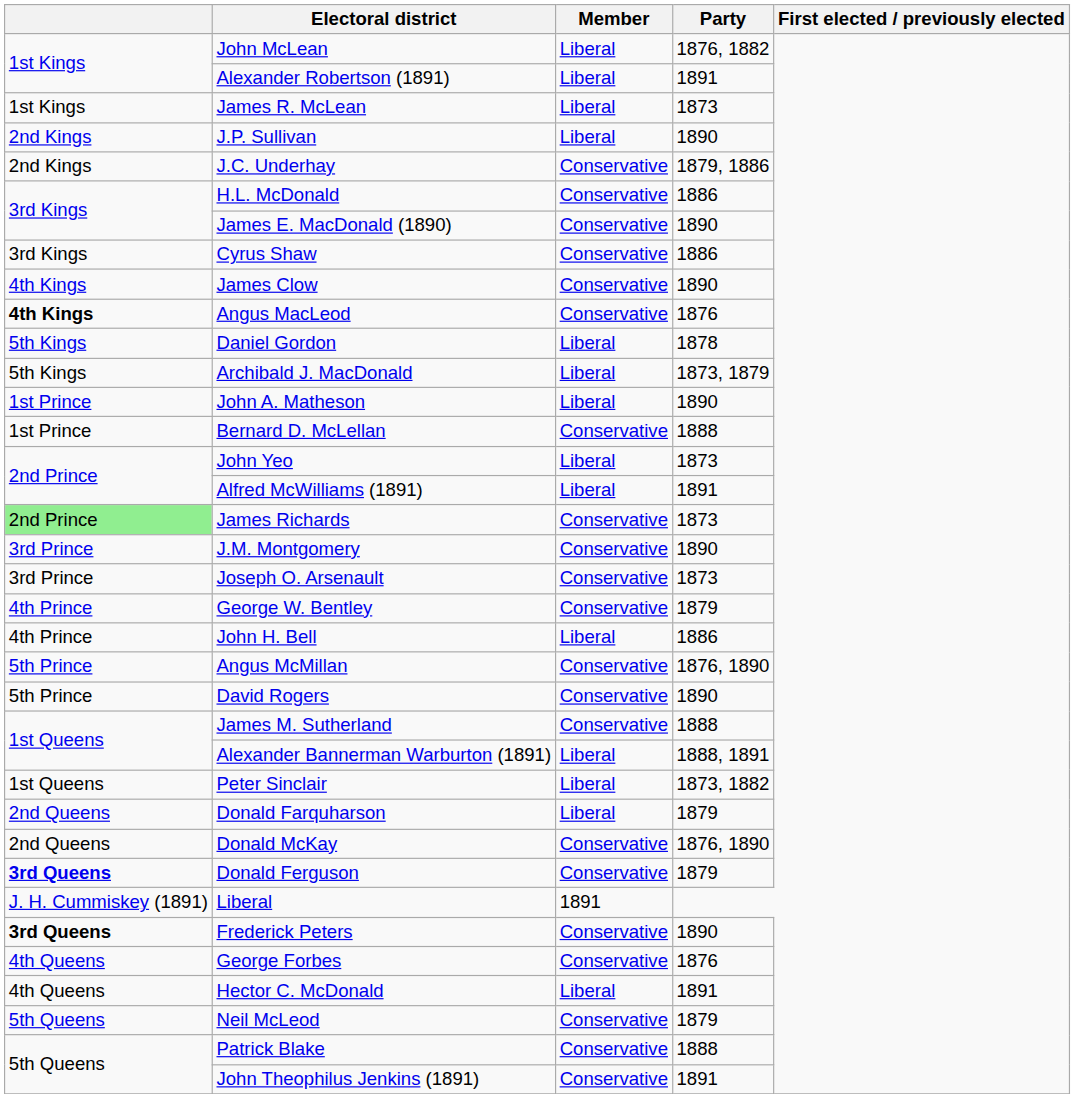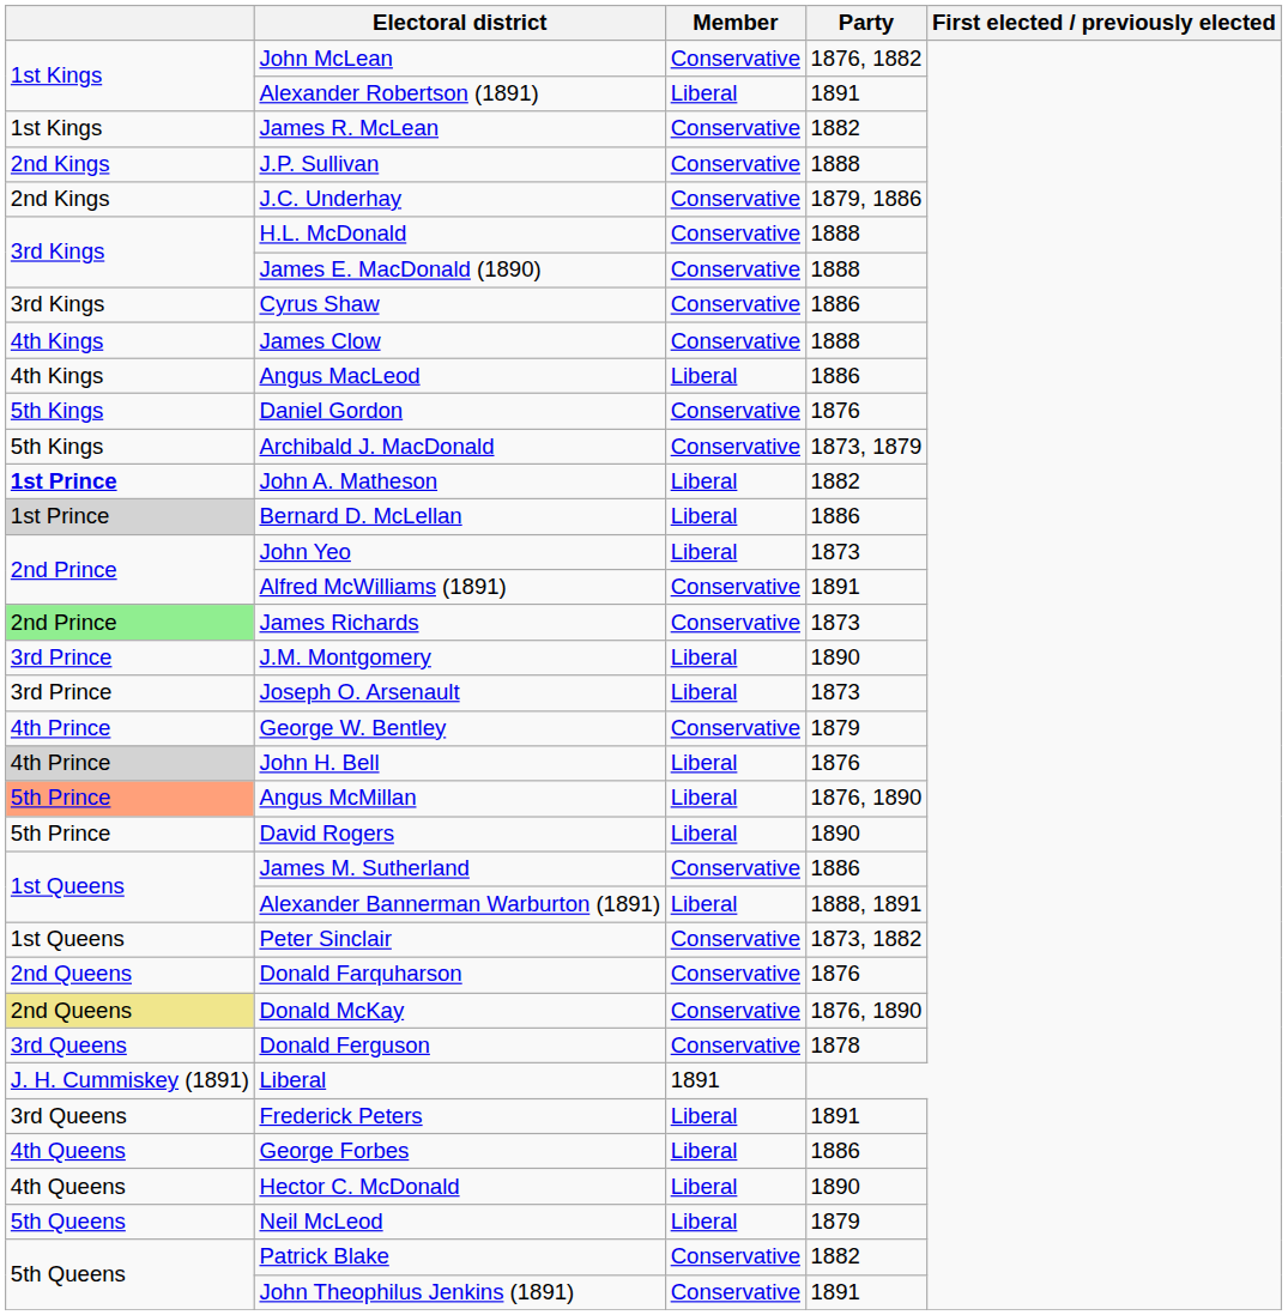John McLean | Member: Liberal -> Conservative
James R. McLean | Member: Liberal -> Conservative
James R. McLean | Party: 1873 -> 1882
J.P. Sullivan | Member: Liberal -> Conservative
J.P. Sullivan | Party: 1890 -> 1888
H.L. McDonald | Party: 1886 -> 1888
James E. MacDonald (1890) | Party: 1890 -> 1888
James Clow | Party: 1890 -> 1888
Angus MacLeod | column 1: bold -> normal
Angus MacLeod | Member: Conservative -> Liberal
Angus MacLeod | Party: 1876 -> 1886
Daniel Gordon | Member: Liberal -> Conservative
Daniel Gordon | Party: 1878 -> 1876
Archibald J. MacDonald | Member: Liberal -> Conservative
John A. Matheson | column 1: normal -> bold
John A. Matheson | Party: 1890 -> 1882
Bernard D. McLellan | column 1: no background -> lightgrey background
Bernard D. McLellan | Member: Conservative -> Liberal
Bernard D. McLellan | Party: 1888 -> 1886
Alfred McWilliams (1891) | Member: Liberal -> Conservative
J.M. Montgomery | Member: Conservative -> Liberal
Joseph O. Arsenault | Member: Conservative -> Liberal
John H. Bell | column 1: no background -> lightgrey background
John H. Bell | Party: 1886 -> 1876
Angus McMillan | column 1: no background -> lightsalmon background
Angus McMillan | Member: Conservative -> Liberal
David Rogers | Member: Conservative -> Liberal
James M. Sutherland | Party: 1888 -> 1886
Peter Sinclair | Member: Liberal -> Conservative
Donald Farquharson | Member: Liberal -> Conservative
Donald Farquharson | Party: 1879 -> 1876
Donald McKay | column 1: no background -> khaki background
Donald Ferguson | column 1: bold -> normal
Donald Ferguson | Party: 1879 -> 1878
Frederick Peters | column 1: bold -> normal
Frederick Peters | Member: Conservative -> Liberal
Frederick Peters | Party: 1890 -> 1891
George Forbes | Member: Conservative -> Liberal
George Forbes | Party: 1876 -> 1886
Hector C. McDonald | Party: 1891 -> 1890
Neil McLeod | Member: Conservative -> Liberal
Patrick Blake | Party: 1888 -> 1882
